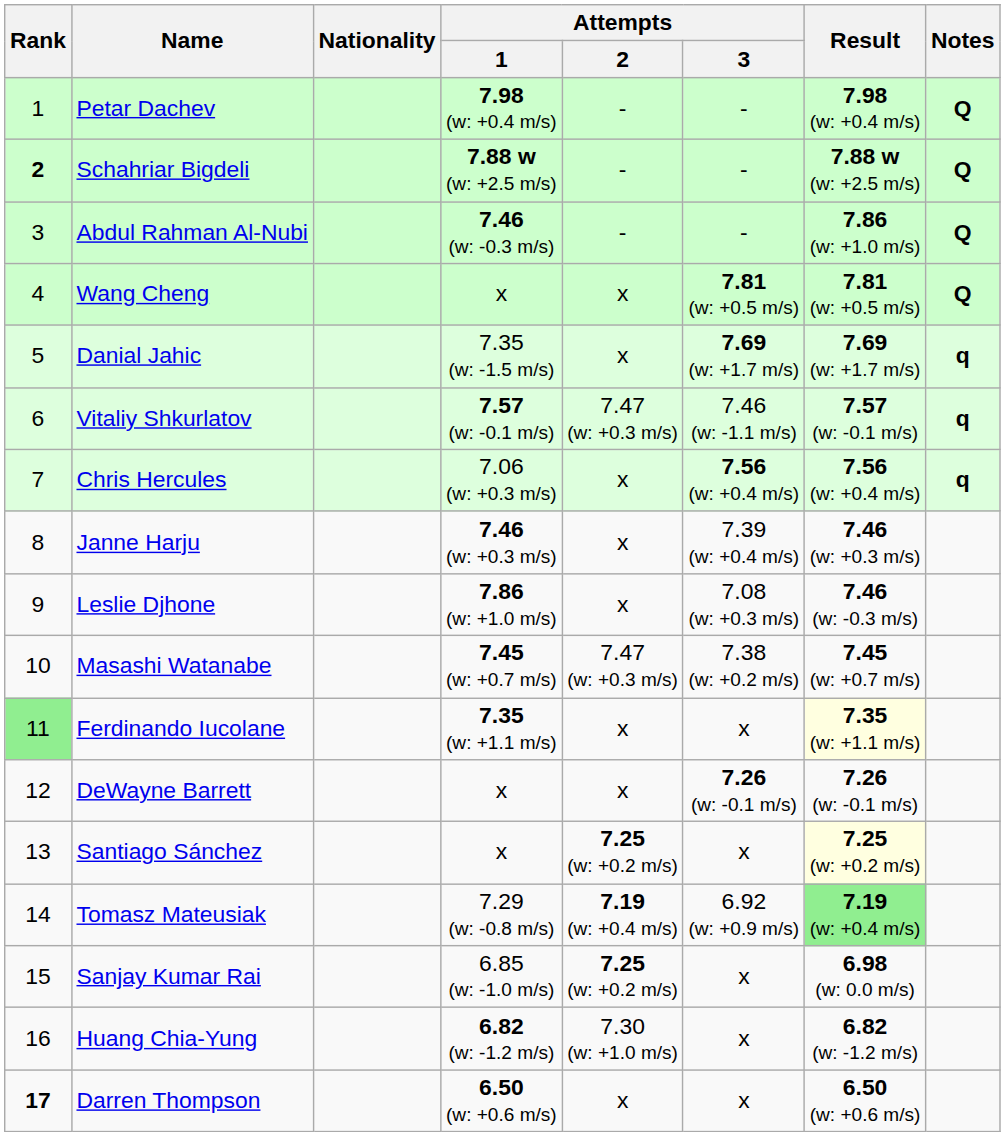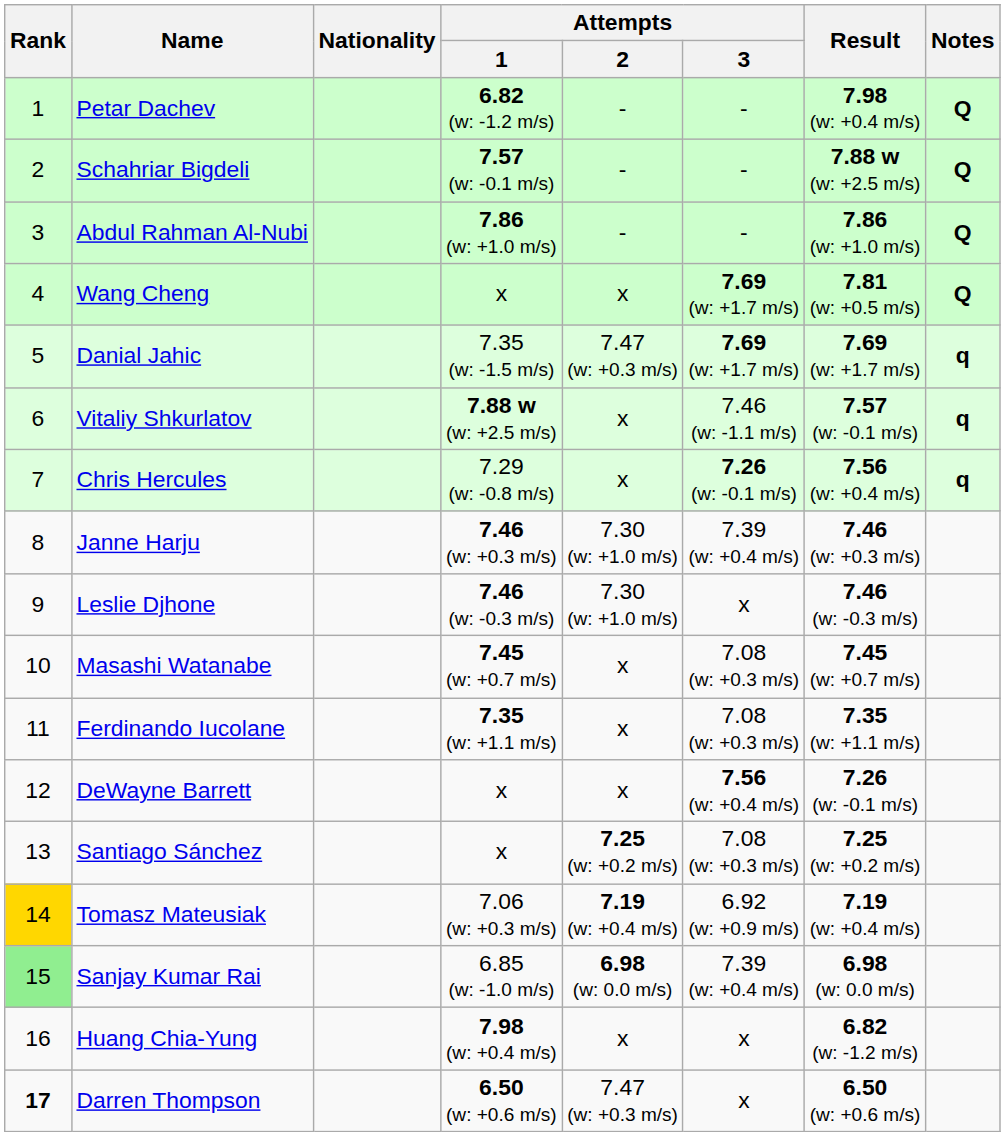Petar Dachev | Attempts / 1: 7.98 (w: +0.4 m/s) -> 6.82 (w: -1.2 m/s)
Schahriar Bigdeli | Rank: bold -> normal
Schahriar Bigdeli | Attempts / 1: 7.88 w (w: +2.5 m/s) -> 7.57 (w: -0.1 m/s)
Abdul Rahman Al-Nubi | Attempts / 1: 7.46 (w: -0.3 m/s) -> 7.86 (w: +1.0 m/s)
Wang Cheng | Attempts / 3: 7.81 (w: +0.5 m/s) -> 7.69 (w: +1.7 m/s)
Danial Jahic | Attempts / 2: x -> 7.47 (w: +0.3 m/s)
Vitaliy Shkurlatov | Attempts / 1: 7.57 (w: -0.1 m/s) -> 7.88 w (w: +2.5 m/s)
Vitaliy Shkurlatov | Attempts / 2: 7.47 (w: +0.3 m/s) -> x
Chris Hercules | Attempts / 1: 7.06 (w: +0.3 m/s) -> 7.29 (w: -0.8 m/s)
Chris Hercules | Attempts / 3: 7.56 (w: +0.4 m/s) -> 7.26 (w: -0.1 m/s)
Janne Harju | Attempts / 2: x -> 7.30 (w: +1.0 m/s)
Leslie Djhone | Attempts / 1: 7.86 (w: +1.0 m/s) -> 7.46 (w: -0.3 m/s)
Leslie Djhone | Attempts / 2: x -> 7.30 (w: +1.0 m/s)
Leslie Djhone | Attempts / 3: 7.08 (w: +0.3 m/s) -> x
Masashi Watanabe | Attempts / 2: 7.47 (w: +0.3 m/s) -> x
Masashi Watanabe | Attempts / 3: 7.38 (w: +0.2 m/s) -> 7.08 (w: +0.3 m/s)
Ferdinando Iucolane | Rank: lightgreen background -> no background
Ferdinando Iucolane | Attempts / 3: x -> 7.08 (w: +0.3 m/s)
Ferdinando Iucolane | Result: lightyellow background -> no background
DeWayne Barrett | Attempts / 3: 7.26 (w: -0.1 m/s) -> 7.56 (w: +0.4 m/s)
Santiago Sánchez | Attempts / 3: x -> 7.08 (w: +0.3 m/s)
Santiago Sánchez | Result: lightyellow background -> no background
Tomasz Mateusiak | Rank: no background -> gold background
Tomasz Mateusiak | Attempts / 1: 7.29 (w: -0.8 m/s) -> 7.06 (w: +0.3 m/s)
Tomasz Mateusiak | Result: lightgreen background -> no background
Sanjay Kumar Rai | Rank: no background -> lightgreen background
Sanjay Kumar Rai | Attempts / 2: 7.25 (w: +0.2 m/s) -> 6.98 (w: 0.0 m/s)
Sanjay Kumar Rai | Attempts / 3: x -> 7.39 (w: +0.4 m/s)
Huang Chia-Yung | Attempts / 1: 6.82 (w: -1.2 m/s) -> 7.98 (w: +0.4 m/s)
Huang Chia-Yung | Attempts / 2: 7.30 (w: +1.0 m/s) -> x
Darren Thompson | Attempts / 2: x -> 7.47 (w: +0.3 m/s)
